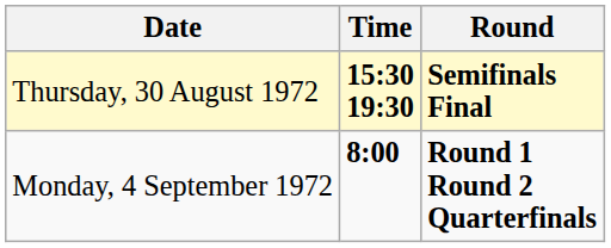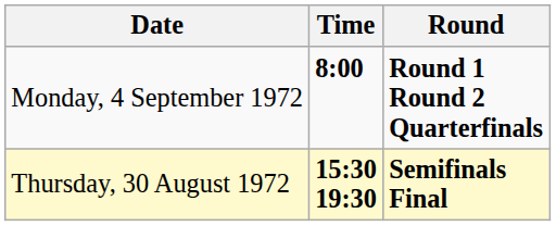rows swapped: Monday, 4 September 1972 <-> Thursday, 30 August 1972
